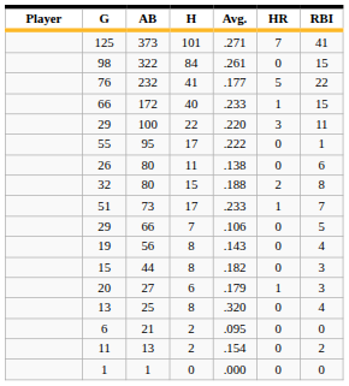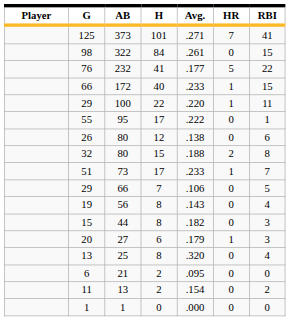29 / 100 | HR: 3 -> 1
26 | H: 11 -> 12
